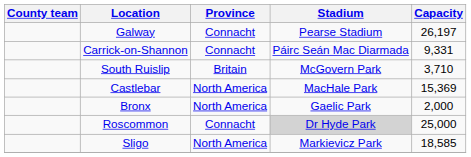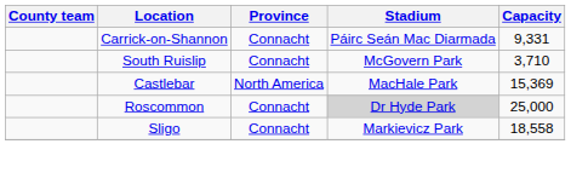- row: Galway | Connacht | Pearse Stadium | 26,197
South Ruislip | Province: Britain -> Connacht
- row: Bronx | North America | Gaelic Park | 2,000
Sligo | Province: North America -> Connacht
Sligo | Capacity: 18,585 -> 18,558
